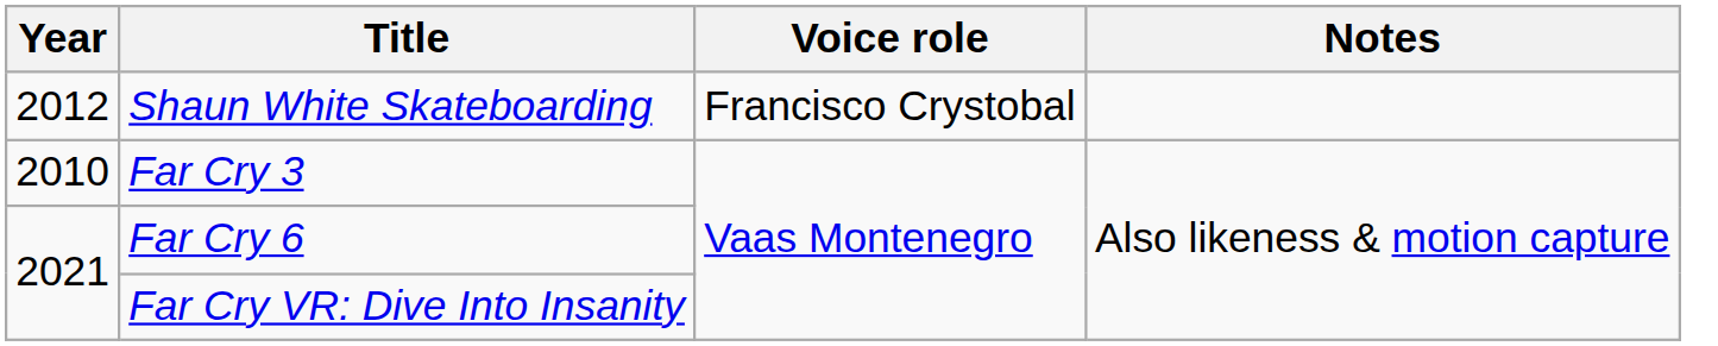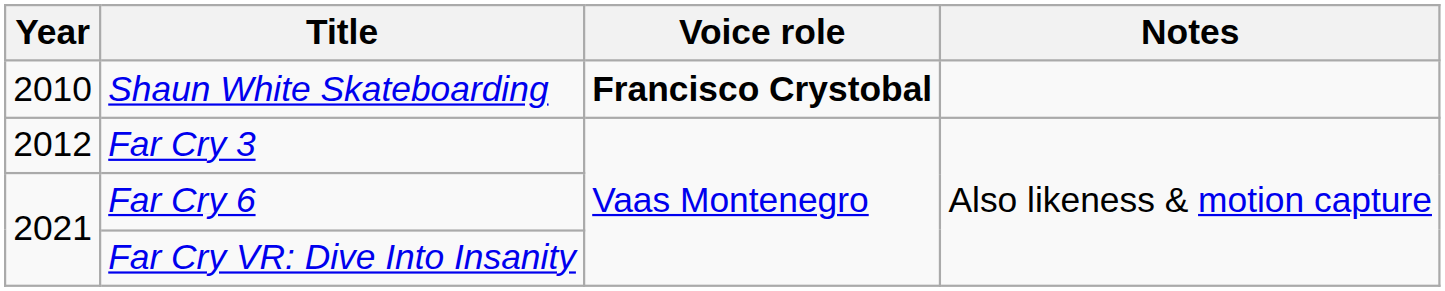Shaun White Skateboarding | Year: 2012 -> 2010
Shaun White Skateboarding | Voice role: normal -> bold
Far Cry 3 | Year: 2010 -> 2012
